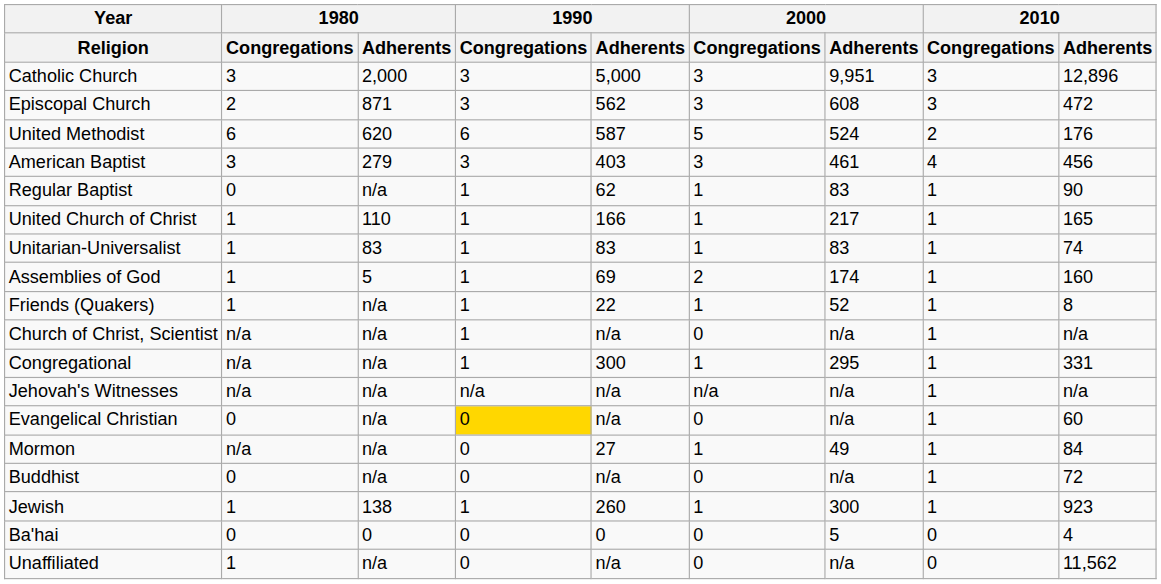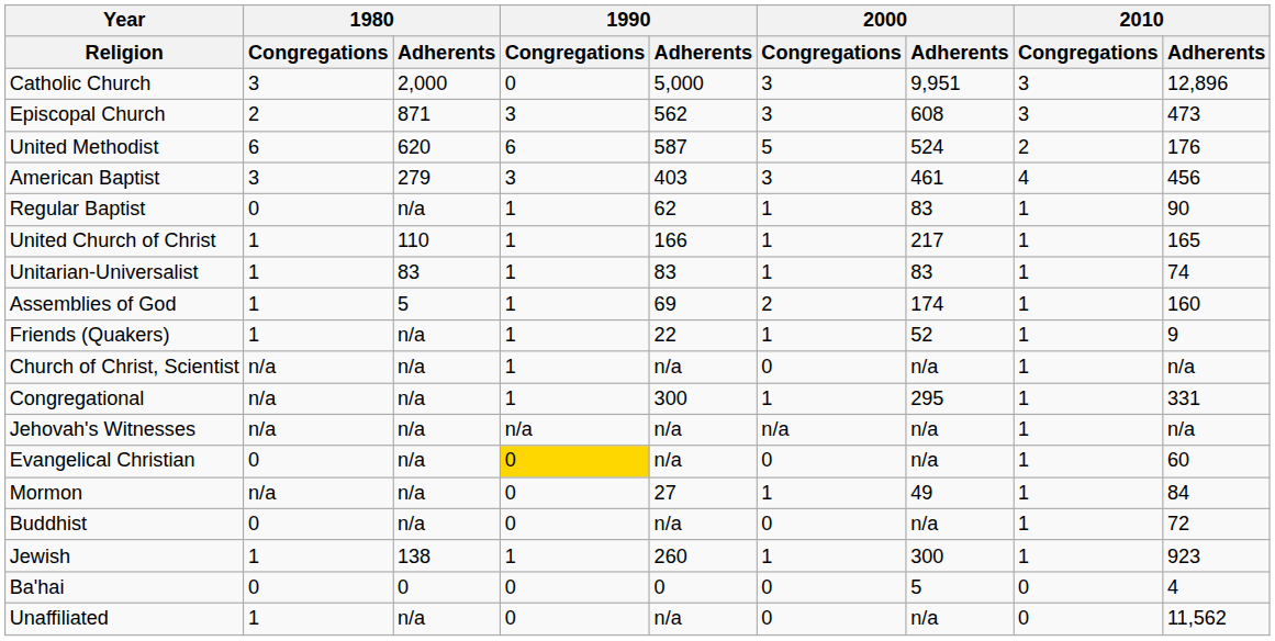Catholic Church | 1990 / Congregations: 3 -> 0
Episcopal Church | 2010 / Adherents: 472 -> 473
Friends (Quakers) | 2010 / Adherents: 8 -> 9
